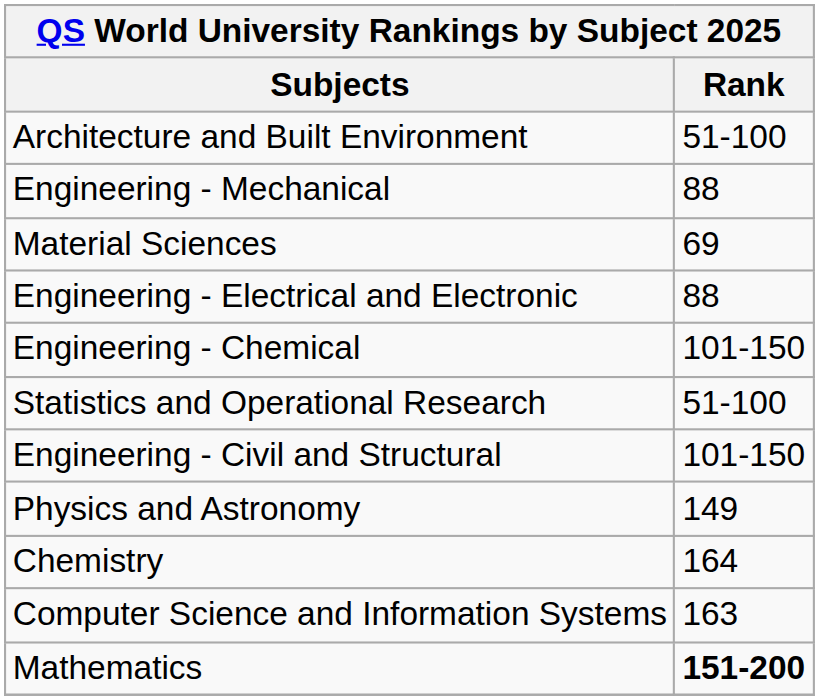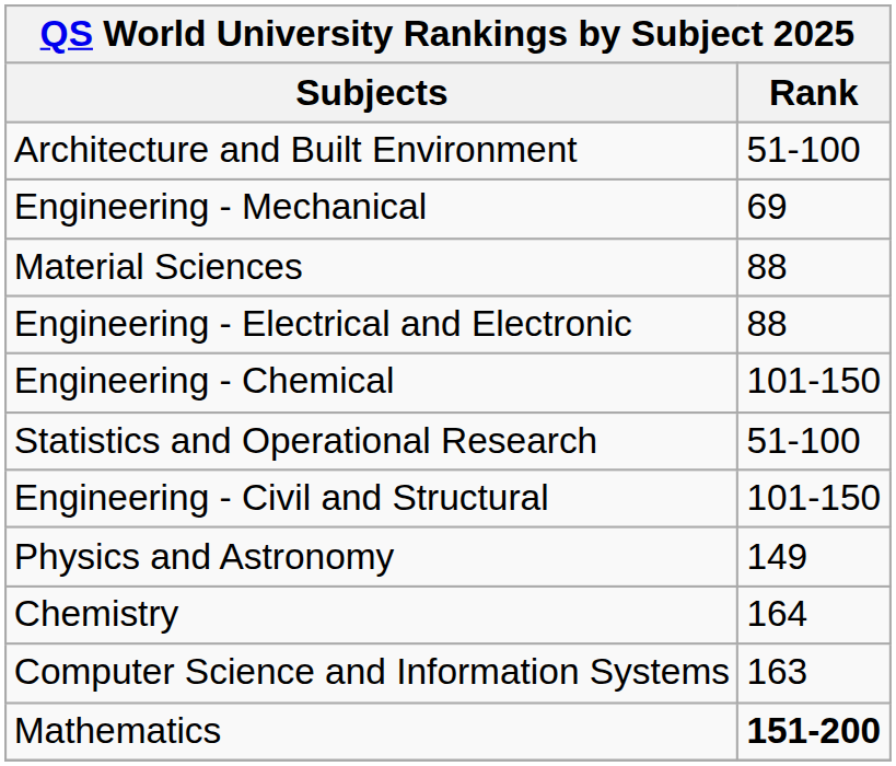Engineering - Mechanical | Rank: 88 -> 69
Material Sciences | Rank: 69 -> 88
